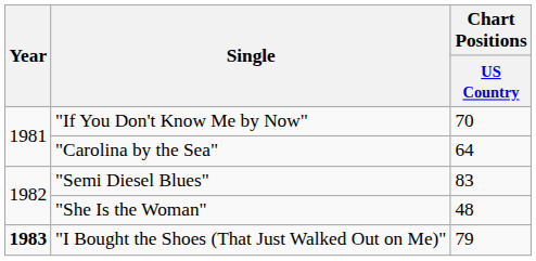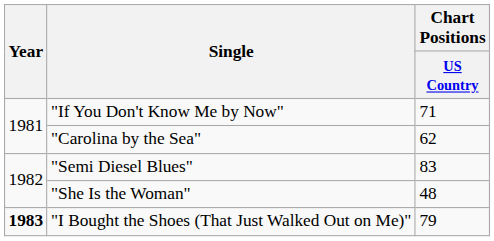"If You Don't Know Me by Now" | Chart Positions / US Country: 70 -> 71
"Carolina by the Sea" | Chart Positions / US Country: 64 -> 62
